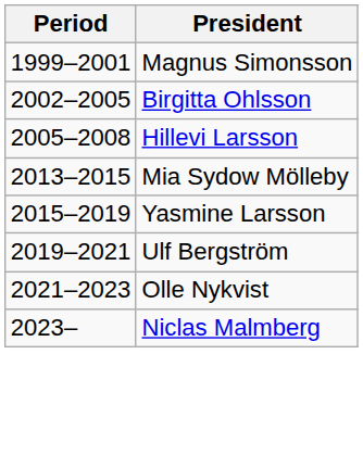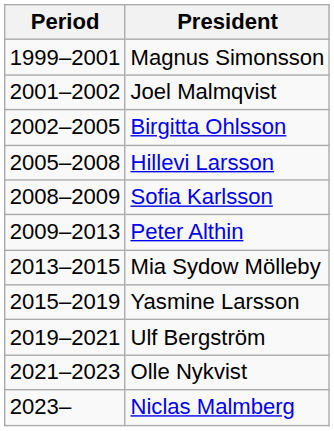+ row: 2001–2002 | Joel Malmqvist
+ row: 2008–2009 | Sofia Karlsson
+ row: 2009–2013 | Peter Althin
